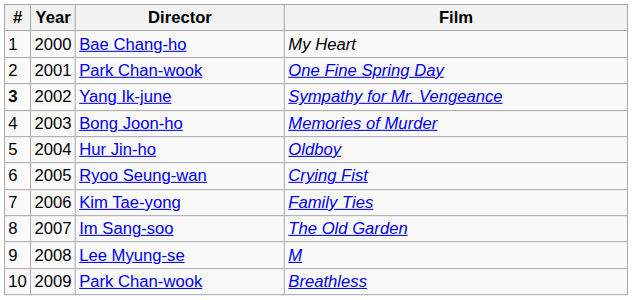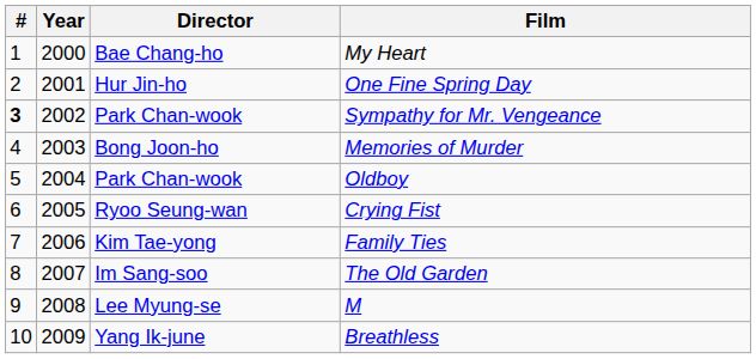One Fine Spring Day | Director: Park Chan-wook -> Hur Jin-ho
Sympathy for Mr. Vengeance | Director: Yang Ik-june -> Park Chan-wook
Oldboy | Director: Hur Jin-ho -> Park Chan-wook
Breathless | Director: Park Chan-wook -> Yang Ik-june
